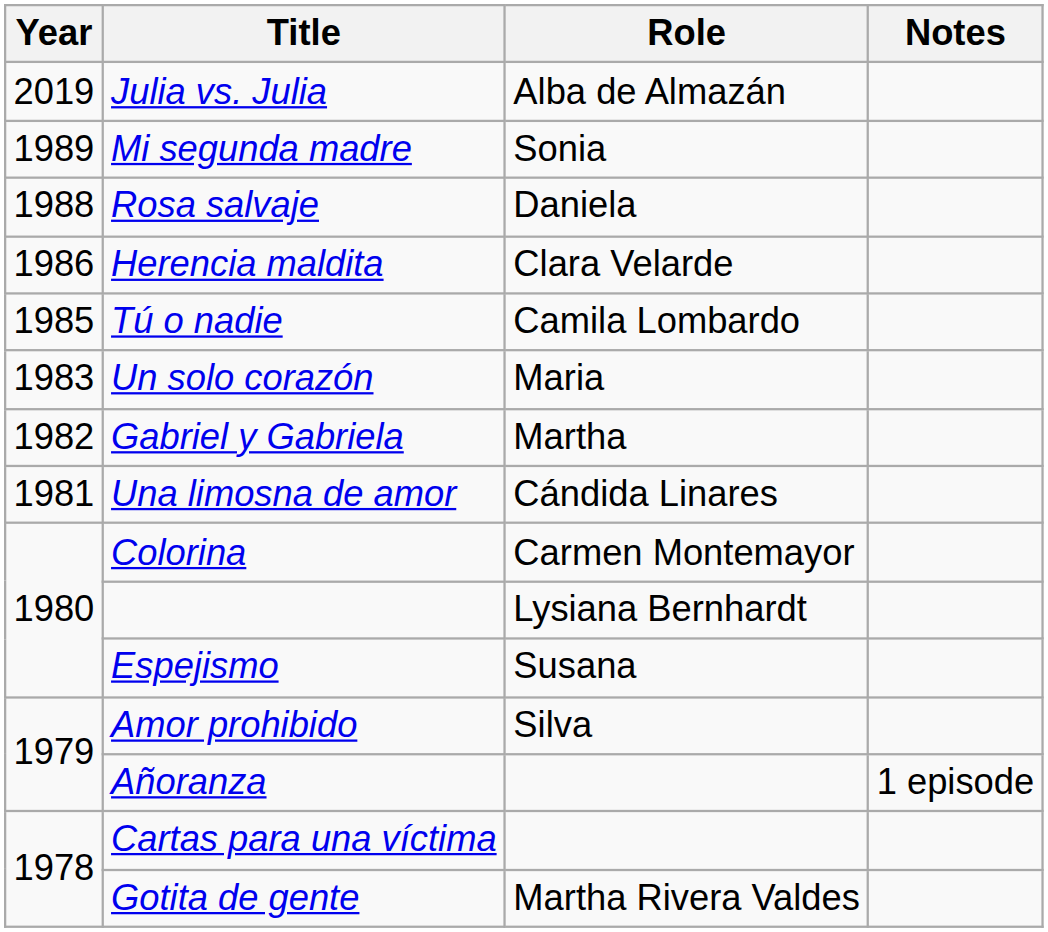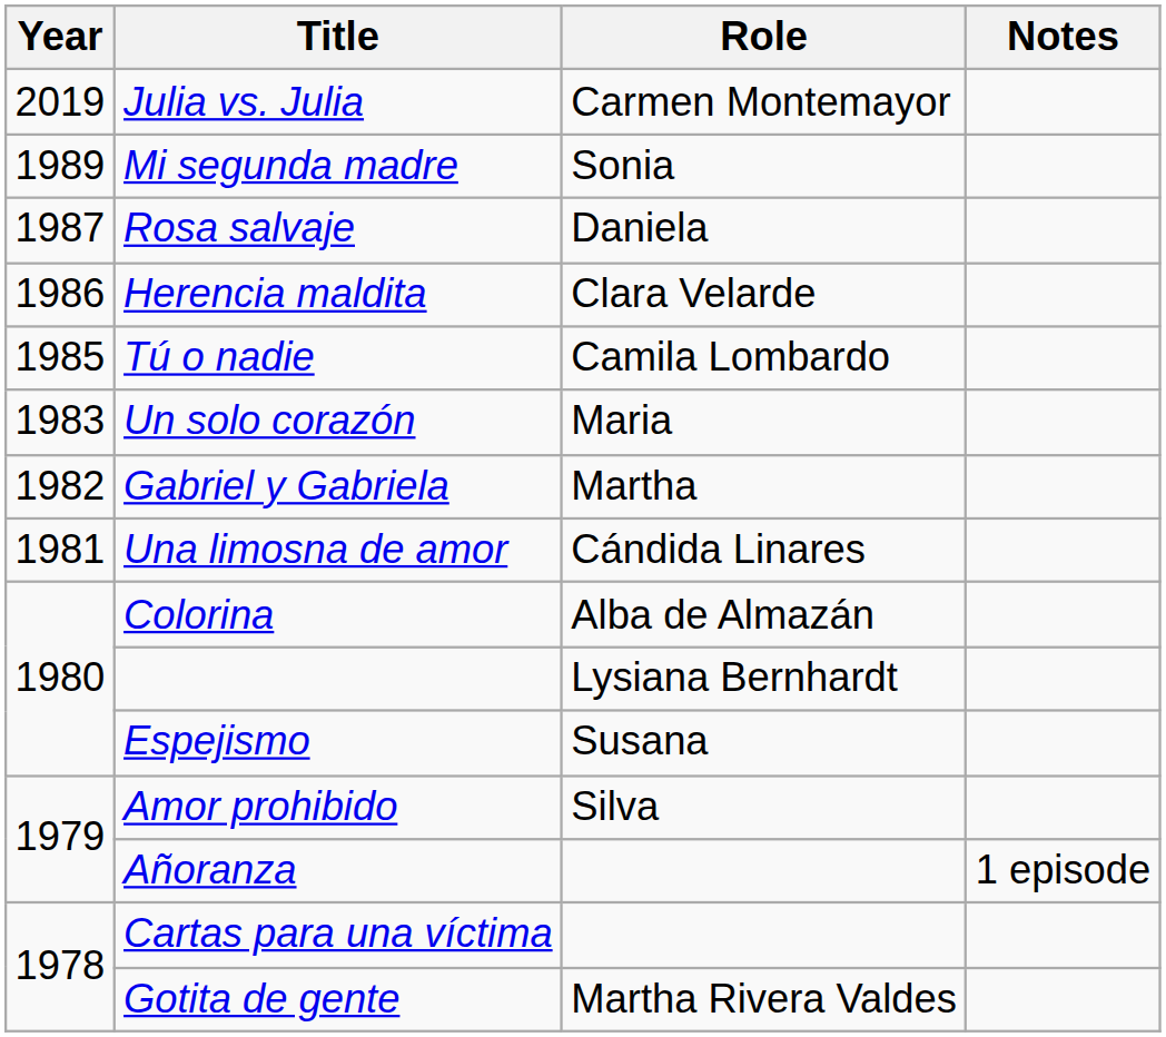Julia vs. Julia | Role: Alba de Almazán -> Carmen Montemayor
Rosa salvaje | Year: 1988 -> 1987
Colorina | Role: Carmen Montemayor -> Alba de Almazán
